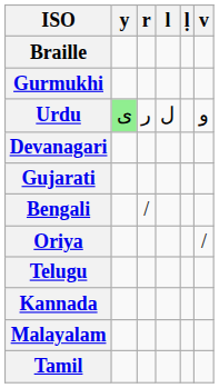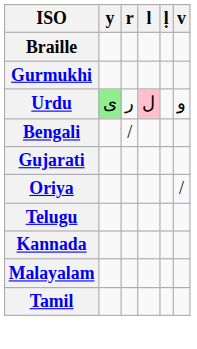Urdu | l: no background -> pink background
- row: Devanagari
rows swapped: Gujarati <-> Bengali
